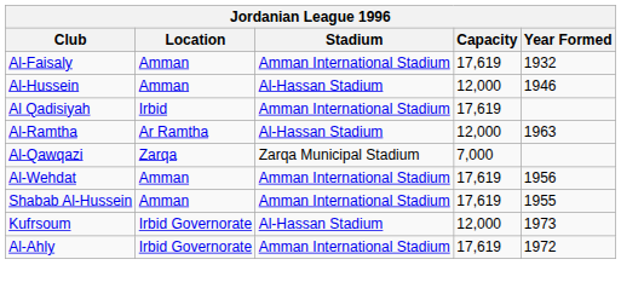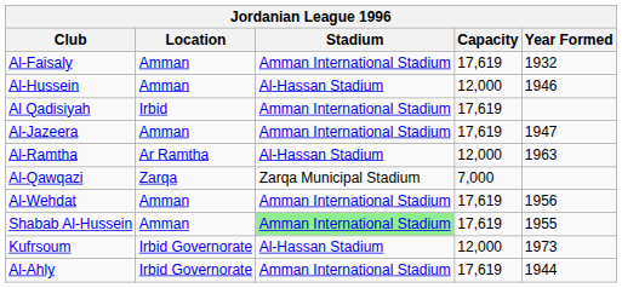+ row: Al-Jazeera | Amman | Amman International Stadium | 17,619 | 1947
Shabab Al-Hussein | Stadium: no background -> lightgreen background
Al-Ahly | Year Formed: 1972 -> 1944
